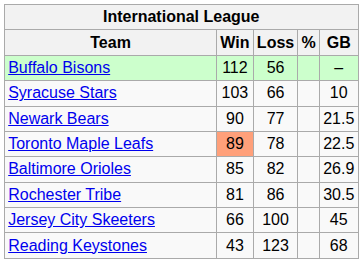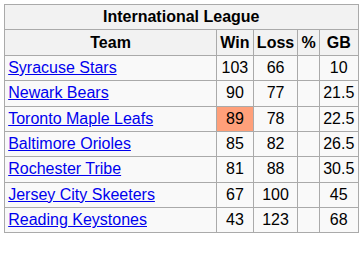- row: Buffalo Bisons | 112 | 56 | –
Baltimore Orioles | GB: 26.9 -> 26.5
Rochester Tribe | Loss: 86 -> 88
Jersey City Skeeters | Win: 66 -> 67
